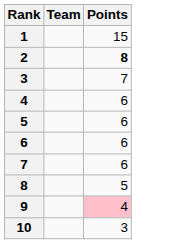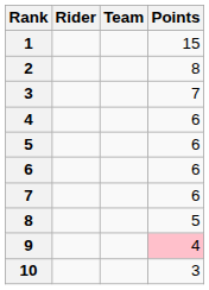+ column: Rider
2 | Points: bold -> normal
